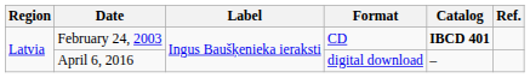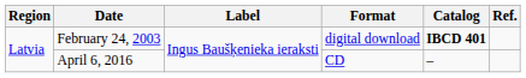February 24, 2003 | Format: CD -> digital download
April 6, 2016 | Format: digital download -> CD
